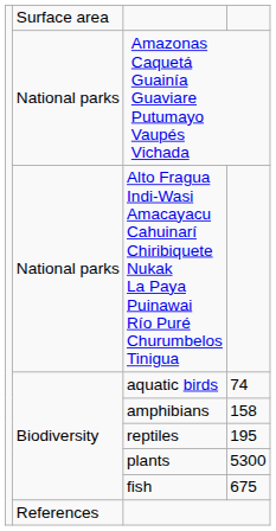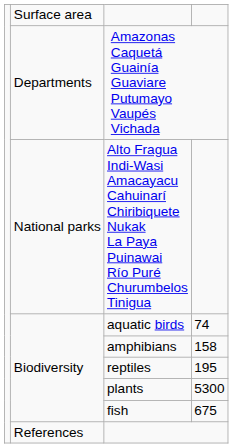Amazonas Caquetá Guainía Guaviare Putumayo Vaupés Vichada | column 2: National parks -> Departments
